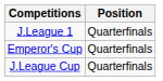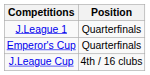J.League Cup | Position: Quarterfinals -> 4th / 16 clubs
